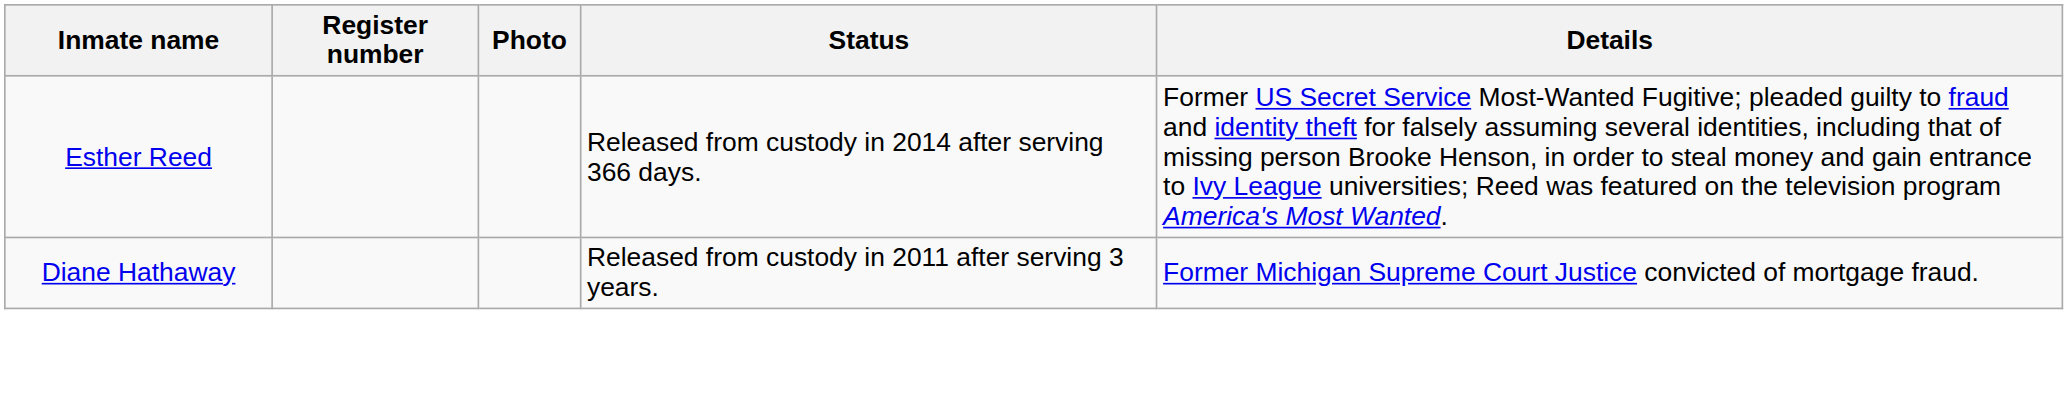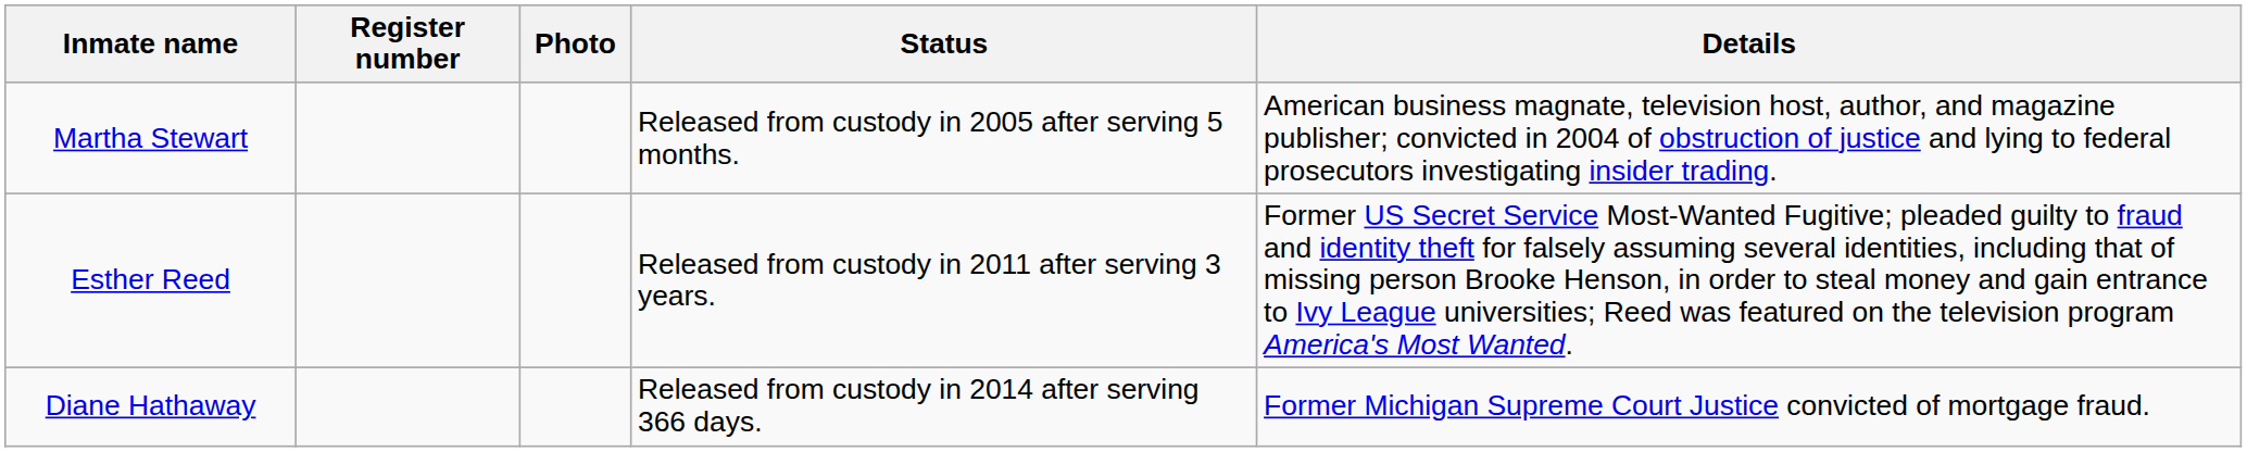+ row: Martha Stewart | Released from custody in 2005 after serving 5 months. | American business magnate, television host, author, and magazine publisher; convicted in 2004 of obstruction of justice and lying to federal prosecutors investigating insider trading.
Esther Reed | Status: Released from custody in 2014 after serving 366 days. -> Released from custody in 2011 after serving 3 years.
Diane Hathaway | Status: Released from custody in 2011 after serving 3 years. -> Released from custody in 2014 after serving 366 days.
